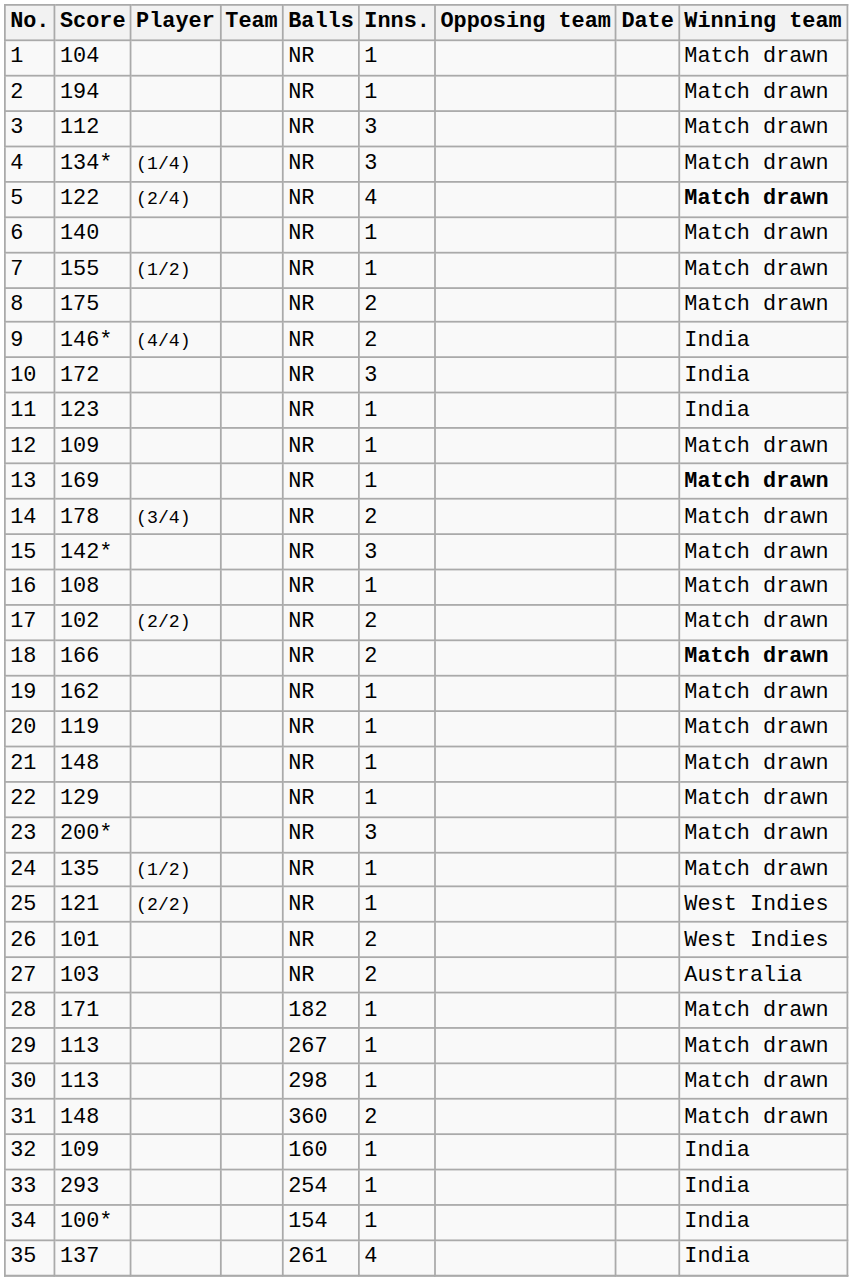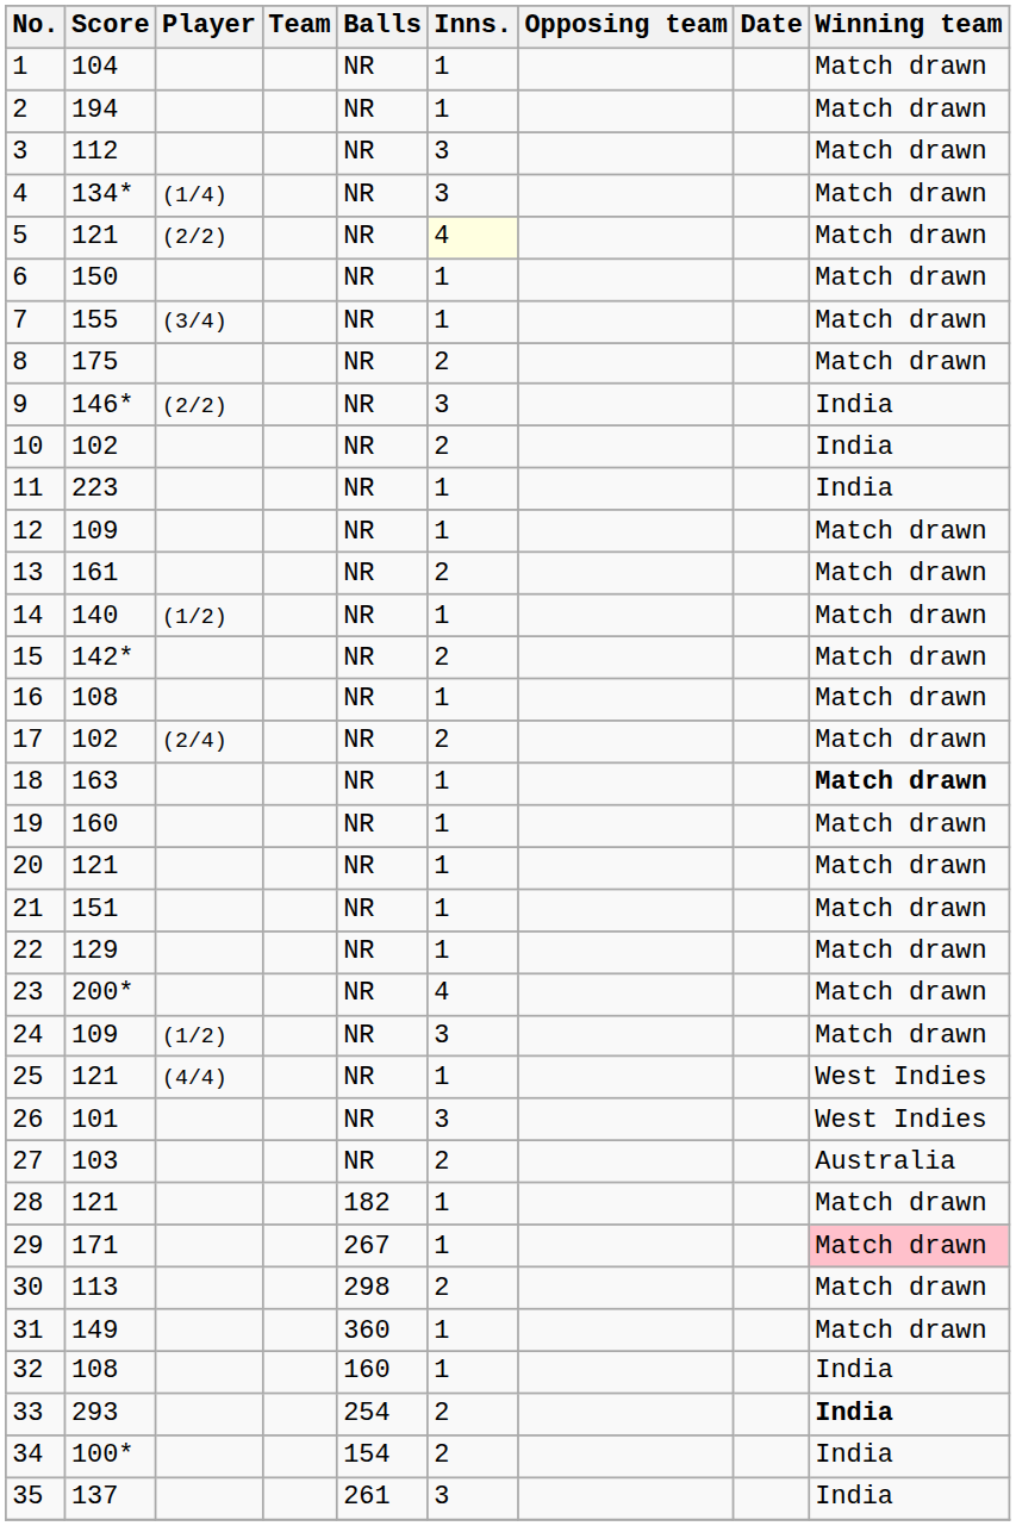5 | Score: 122 -> 121
5 | Player: (2/4) -> (2/2)
5 | Inns.: no background -> lightyellow background
5 | Winning team: bold -> normal
6 | Score: 140 -> 150
7 | Player: (1/2) -> (3/4)
9 | Player: (4/4) -> (2/2)
9 | Inns.: 2 -> 3
10 | Score: 172 -> 102
10 | Inns.: 3 -> 2
11 | Score: 123 -> 223
13 | Score: 169 -> 161
13 | Inns.: 1 -> 2
13 | Winning team: bold -> normal
14 | Score: 178 -> 140
14 | Player: (3/4) -> (1/2)
14 | Inns.: 2 -> 1
15 | Inns.: 3 -> 2
17 | Player: (2/2) -> (2/4)
18 | Score: 166 -> 163
18 | Inns.: 2 -> 1
19 | Score: 162 -> 160
20 | Score: 119 -> 121
21 | Score: 148 -> 151
23 | Inns.: 3 -> 4
24 | Score: 135 -> 109
24 | Inns.: 1 -> 3
25 | Player: (2/2) -> (4/4)
26 | Inns.: 2 -> 3
28 | Score: 171 -> 121
29 | Score: 113 -> 171
29 | Winning team: no background -> pink background
30 | Inns.: 1 -> 2
31 | Score: 148 -> 149
31 | Inns.: 2 -> 1
32 | Score: 109 -> 108
33 | Inns.: 1 -> 2
33 | Winning team: normal -> bold
34 | Inns.: 1 -> 2
35 | Inns.: 4 -> 3
